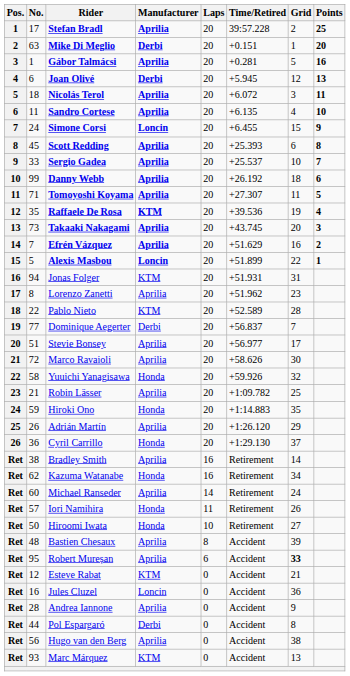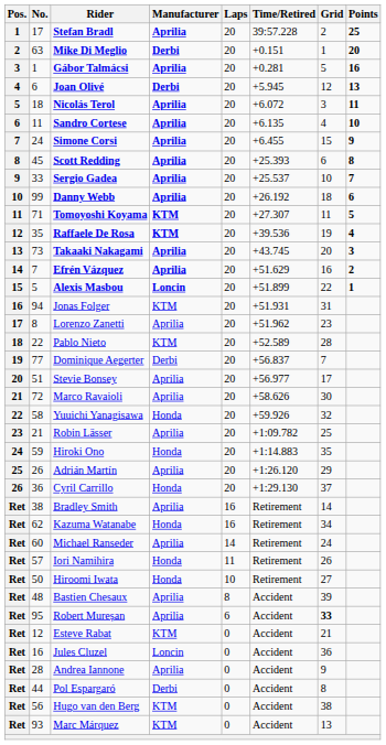Simone Corsi | Manufacturer: Loncin -> Aprilia
Tomoyoshi Koyama | Manufacturer: Aprilia -> KTM
Hugo van den Berg | Manufacturer: Aprilia -> KTM
